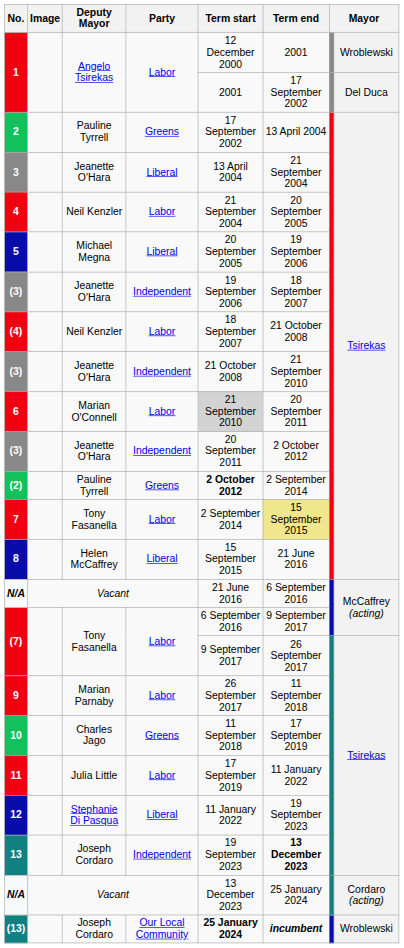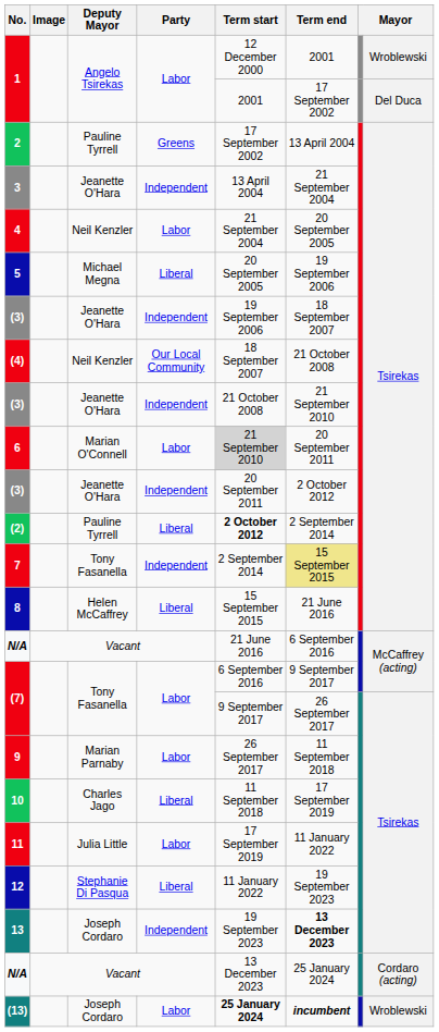3 | Party: Liberal -> Independent
(4) | Party: Labor -> Our Local Community
(2) | Party: Greens -> Liberal
7 | Party: Labor -> Independent
10 | Party: Greens -> Liberal
(13) | Party: Our Local Community -> Labor
